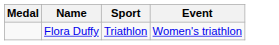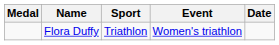+ column: Date
